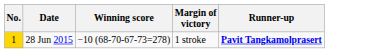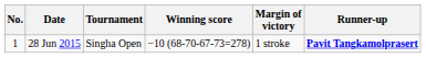+ column: Tournament | Singha Open
28 Jun 2015 | No.: gold background -> no background
